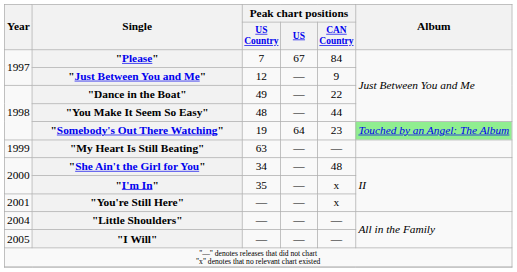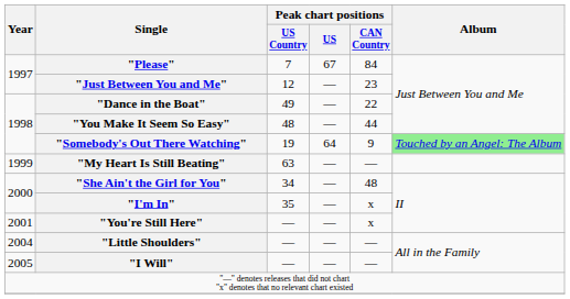"Just Between You and Me" | Peak chart positions / CAN Country: 9 -> 23
"Somebody's Out There Watching" | Peak chart positions / CAN Country: 23 -> 9
